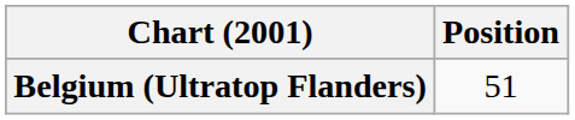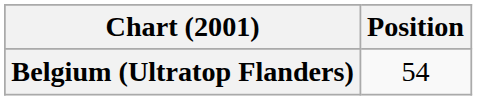Belgium (Ultratop Flanders) | Position: 51 -> 54
